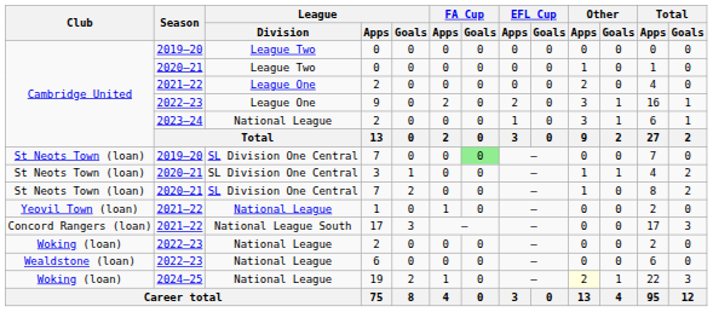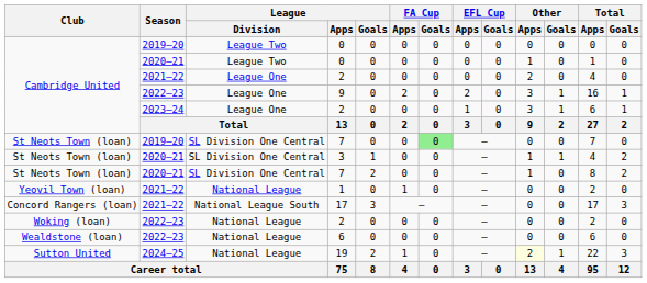2023–24 / 2 | League / Division: National League -> League One
19 | Club: Woking (loan) -> Sutton United
